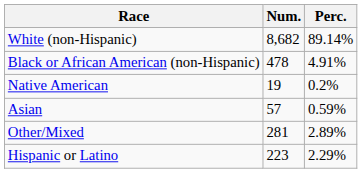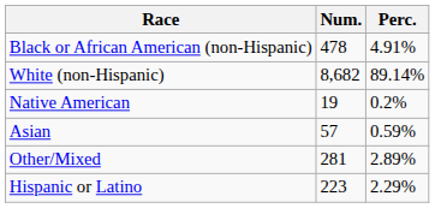rows swapped: White (non-Hispanic) <-> Black or African American (non-Hispanic)
